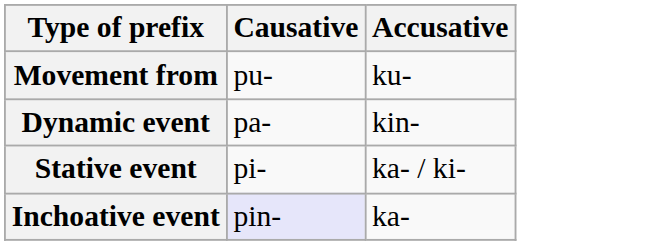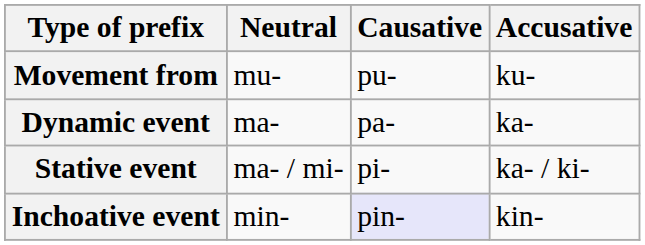+ column: Neutral | mu- | ma- | ma- / mi- | min-
Dynamic event | Accusative: kin- -> ka-
Inchoative event | Accusative: ka- -> kin-
